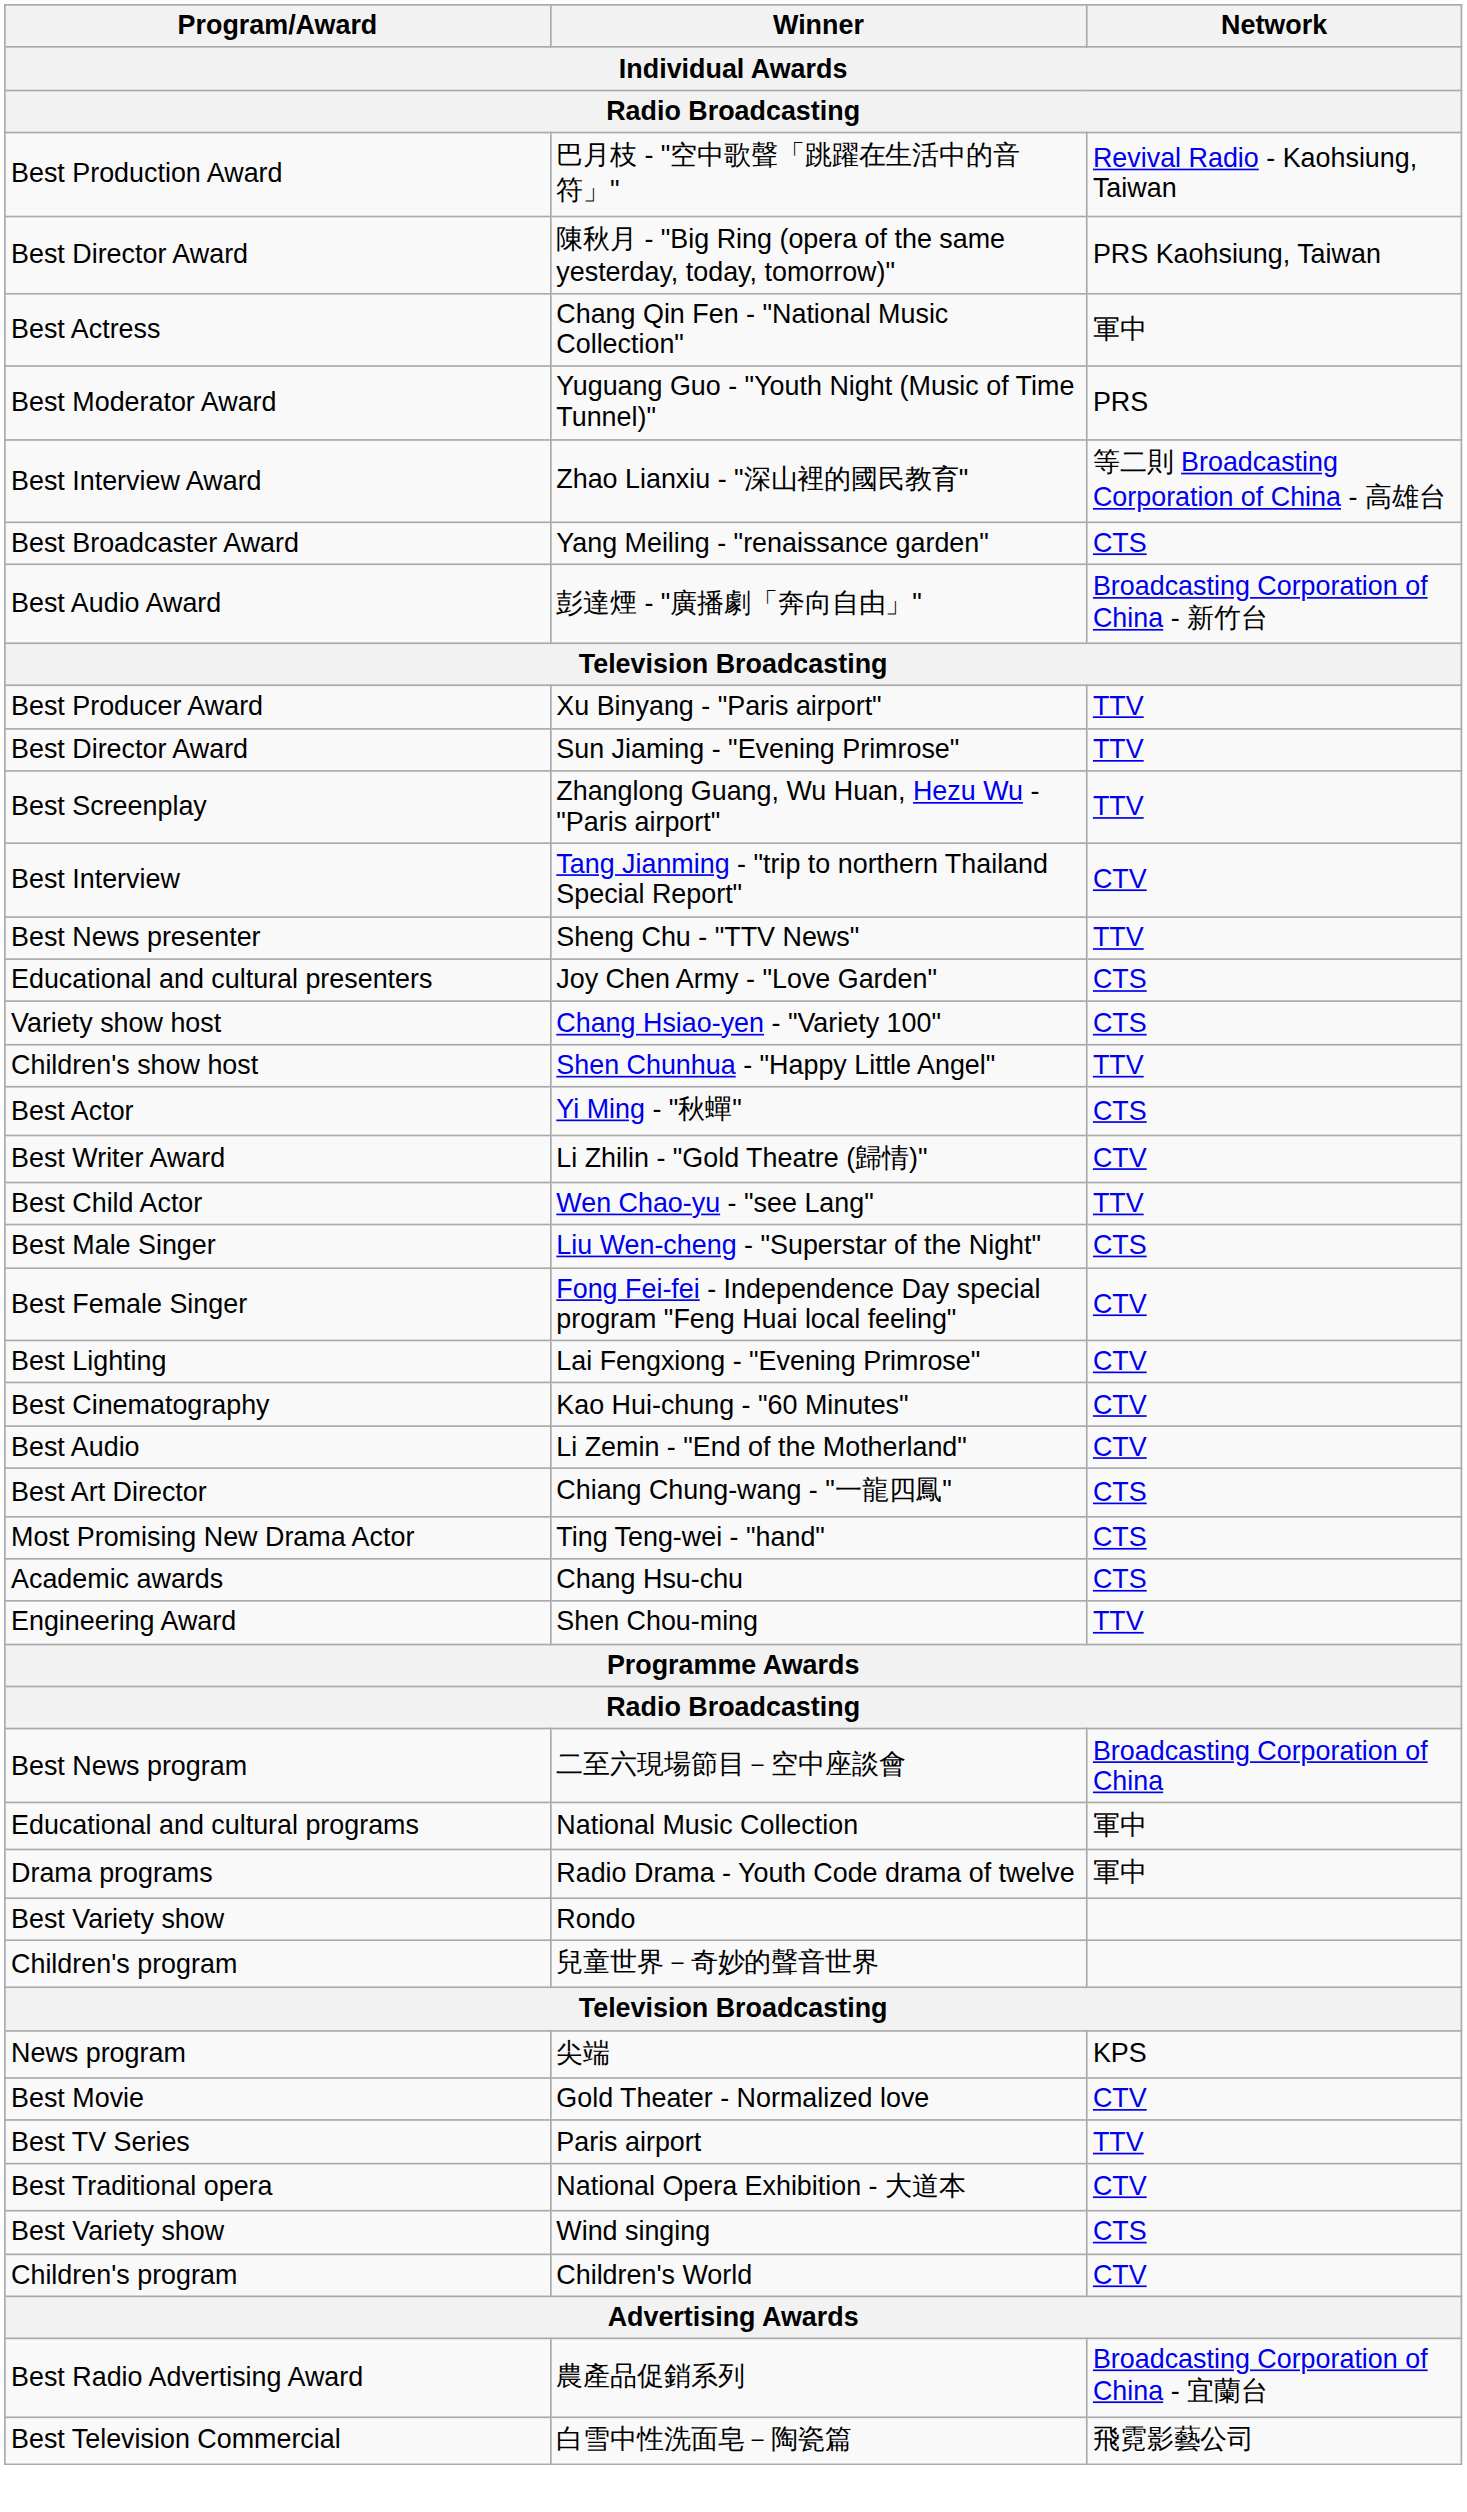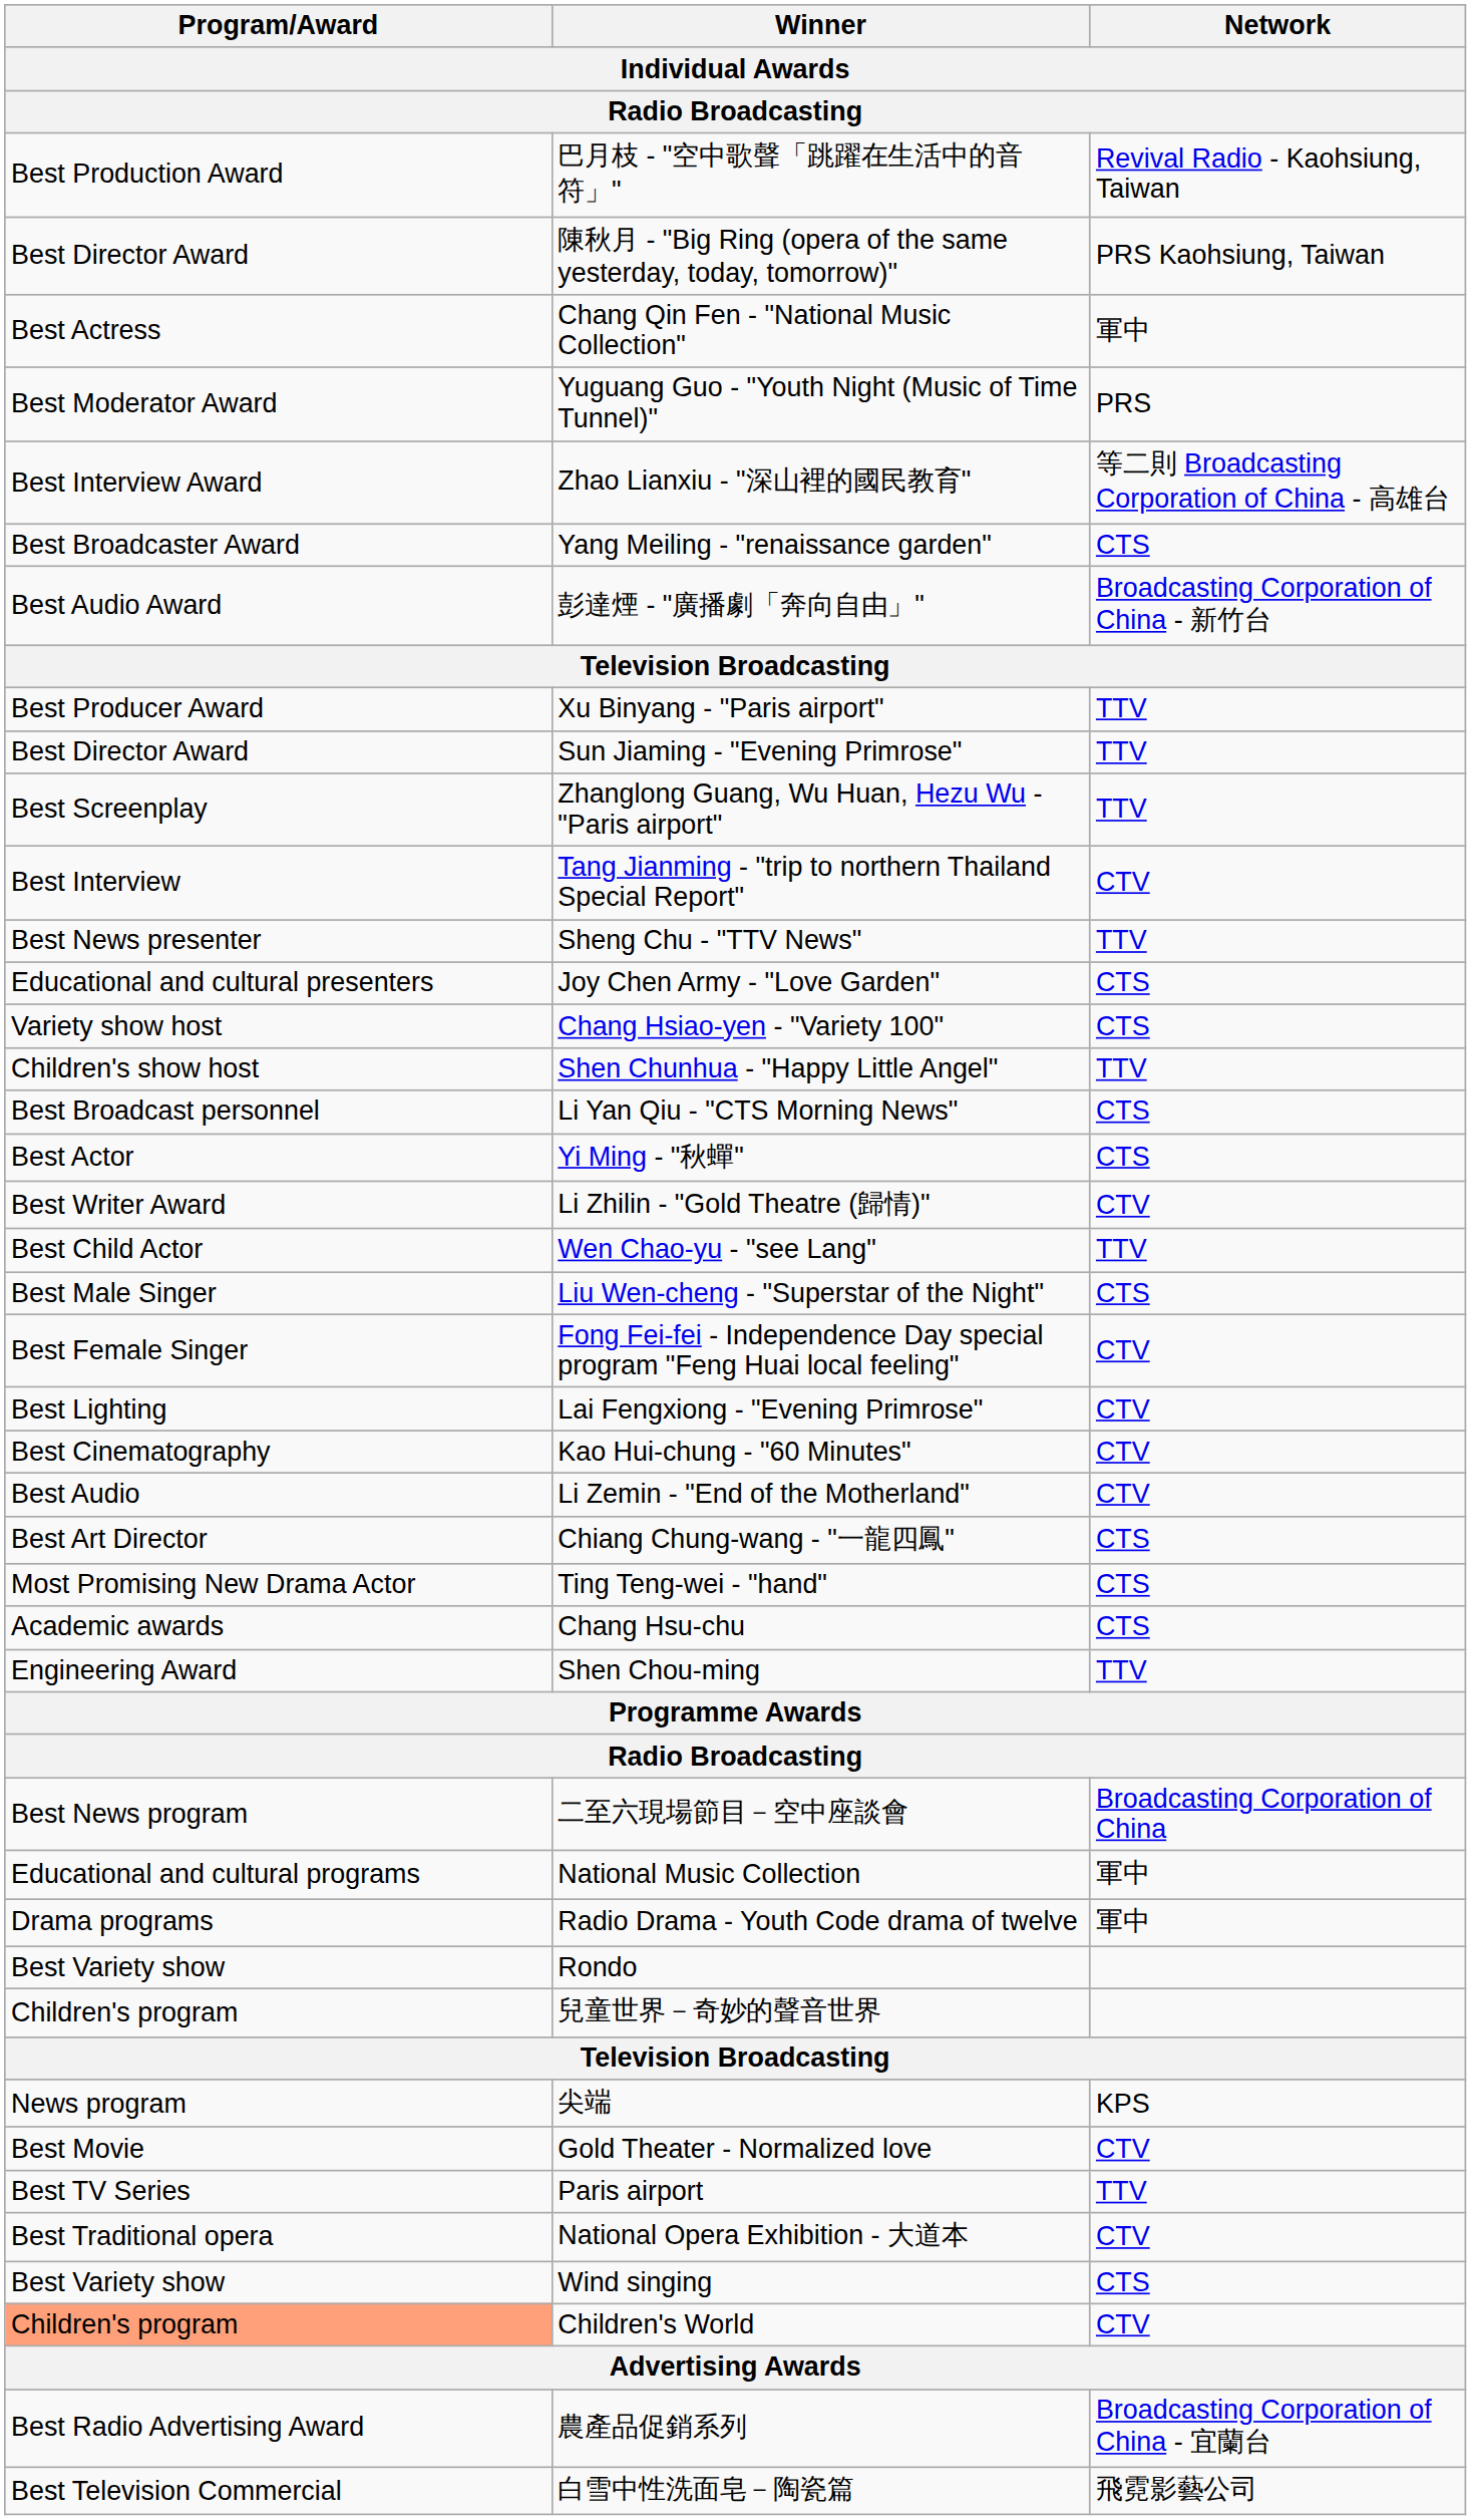+ row: Best Broadcast personnel | Li Yan Qiu - "CTS Morning News" | CTS
Children's World | Program/Award: no background -> lightsalmon background
